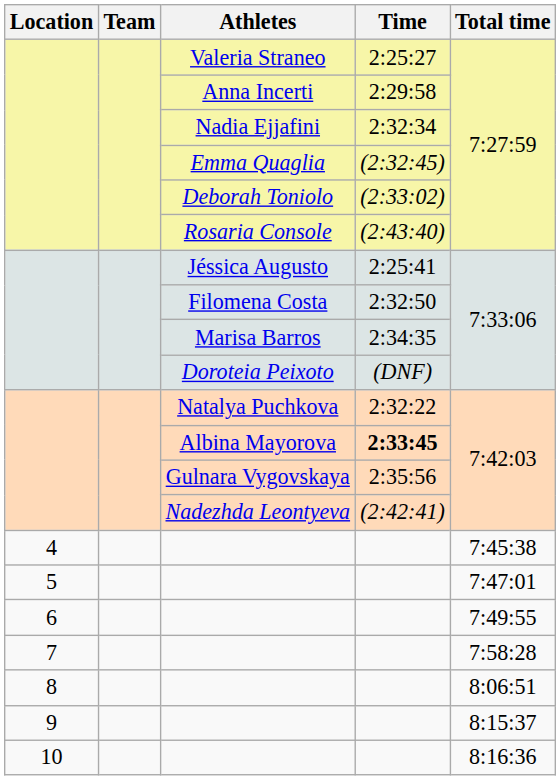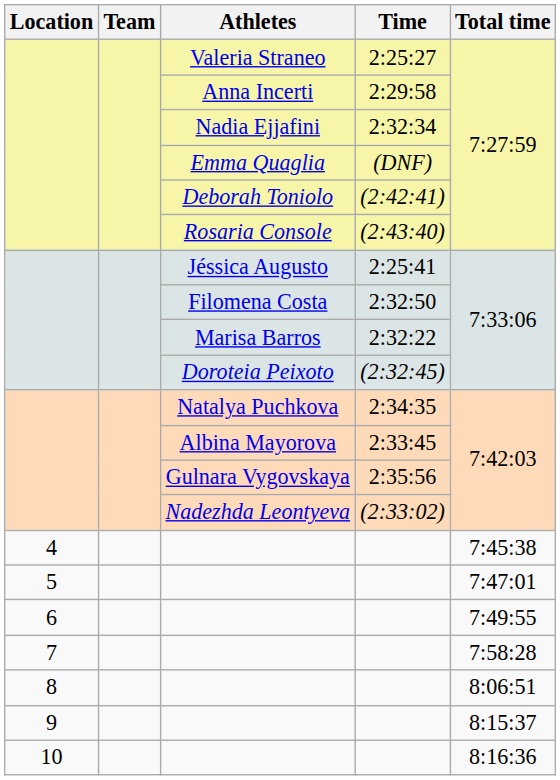Emma Quaglia | Time: (2:32:45) -> (DNF)
Deborah Toniolo | Time: (2:33:02) -> (2:42:41)
Marisa Barros | Time: 2:34:35 -> 2:32:22
Doroteia Peixoto | Time: (DNF) -> (2:32:45)
Natalya Puchkova | Time: 2:32:22 -> 2:34:35
Albina Mayorova | Time: bold -> normal
Nadezhda Leontyeva | Time: (2:42:41) -> (2:33:02)
